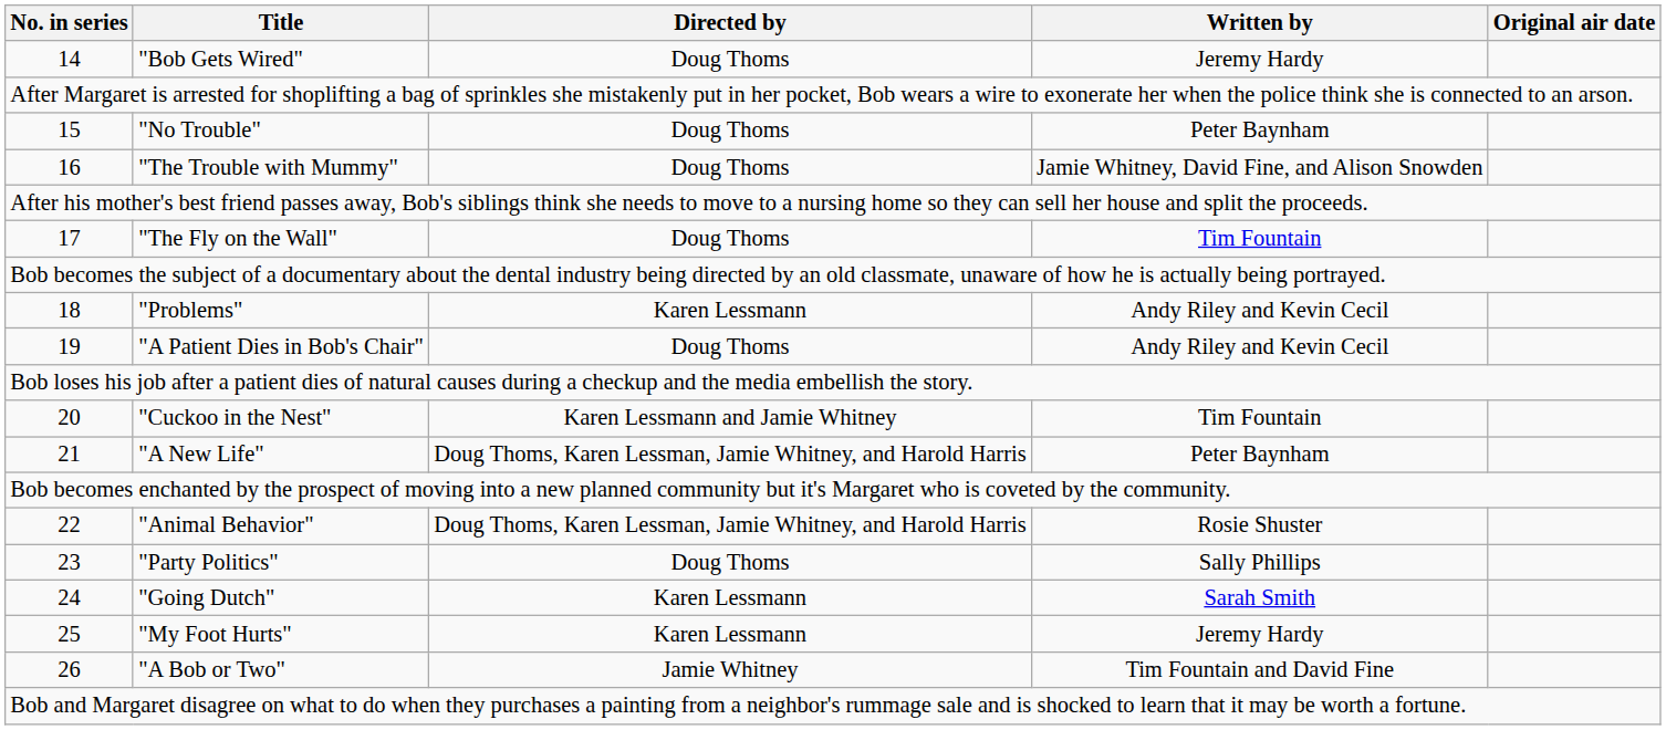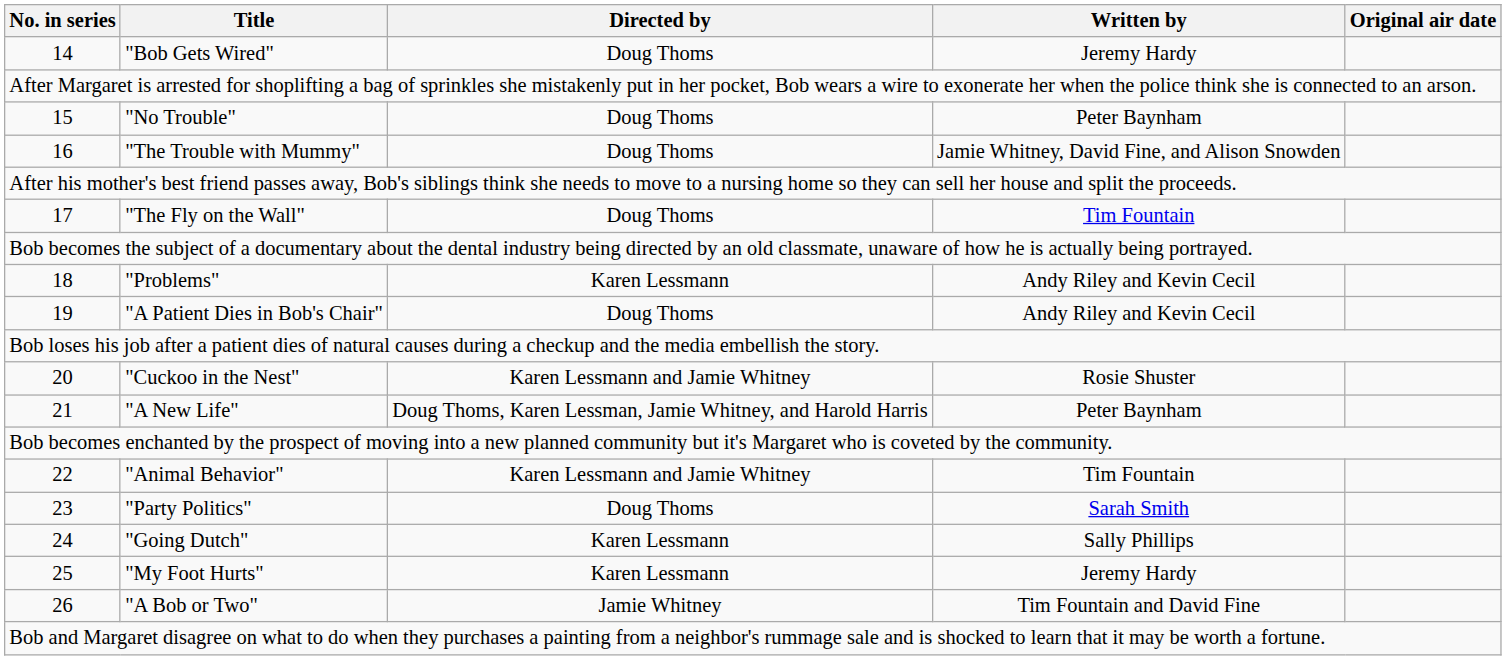"Cuckoo in the Nest" | Written by: Tim Fountain -> Rosie Shuster
"Animal Behavior" | Directed by: Doug Thoms, Karen Lessman, Jamie Whitney, and Harold Harris -> Karen Lessmann and Jamie Whitney
"Animal Behavior" | Written by: Rosie Shuster -> Tim Fountain
"Party Politics" | Written by: Sally Phillips -> Sarah Smith
"Going Dutch" | Written by: Sarah Smith -> Sally Phillips
